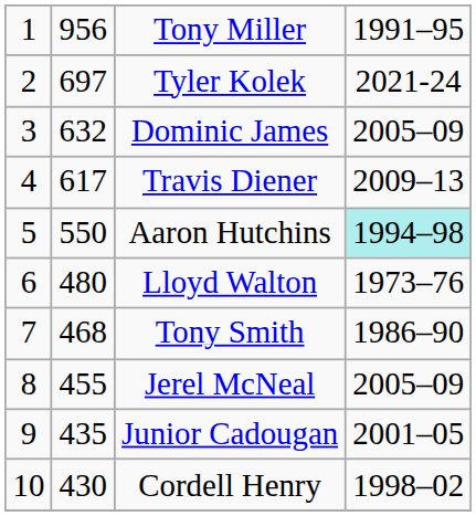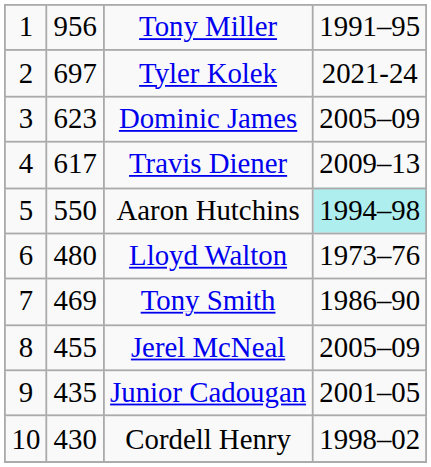Dominic James | column 2: 632 -> 623
Tony Smith | column 2: 468 -> 469
